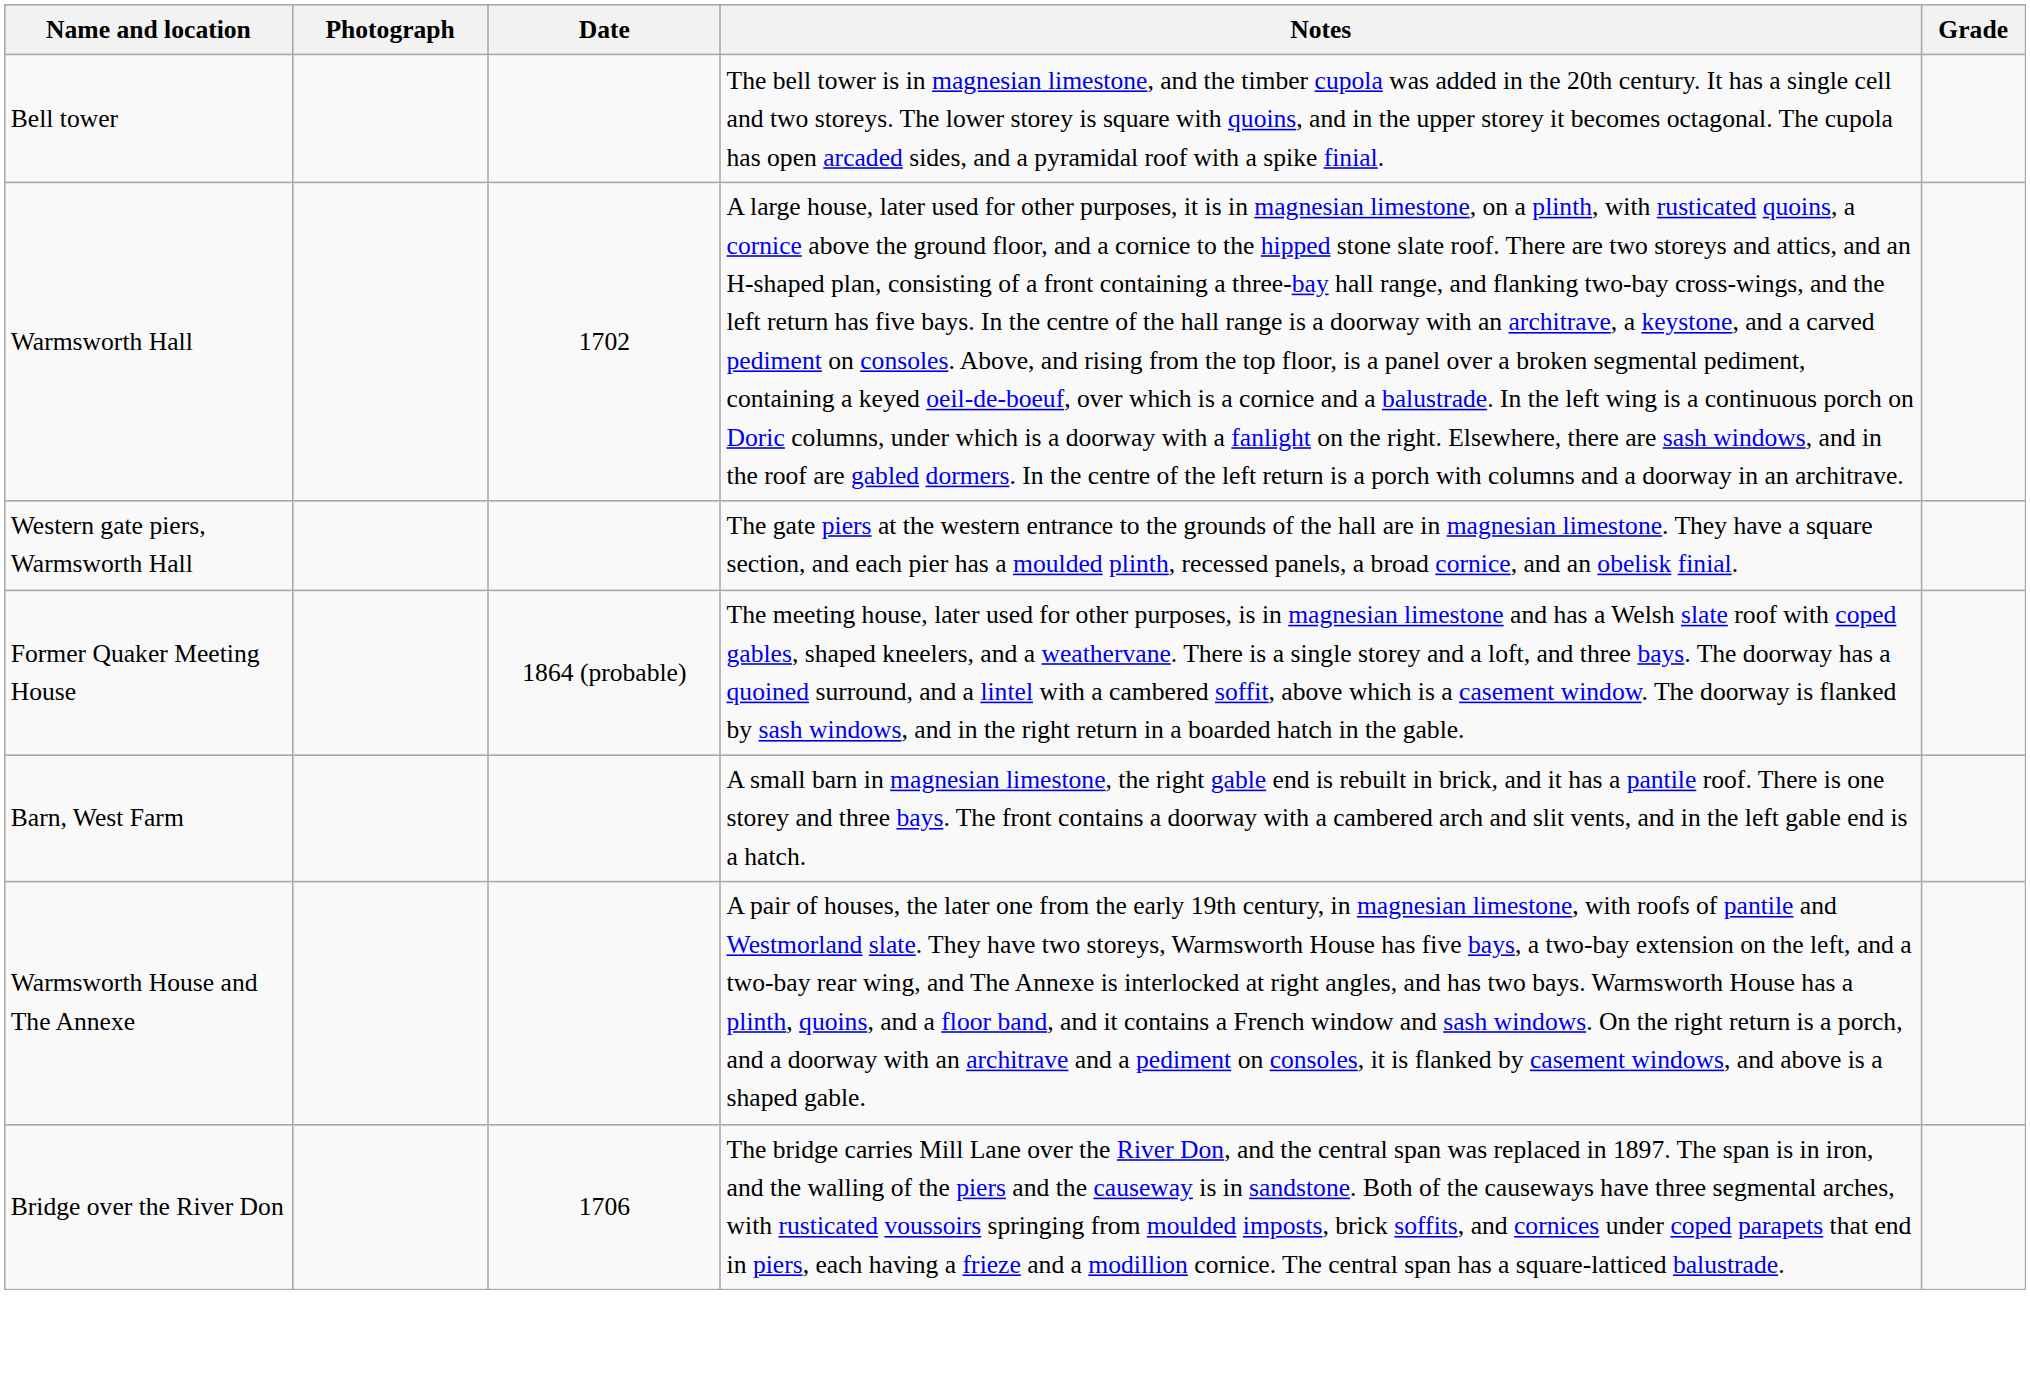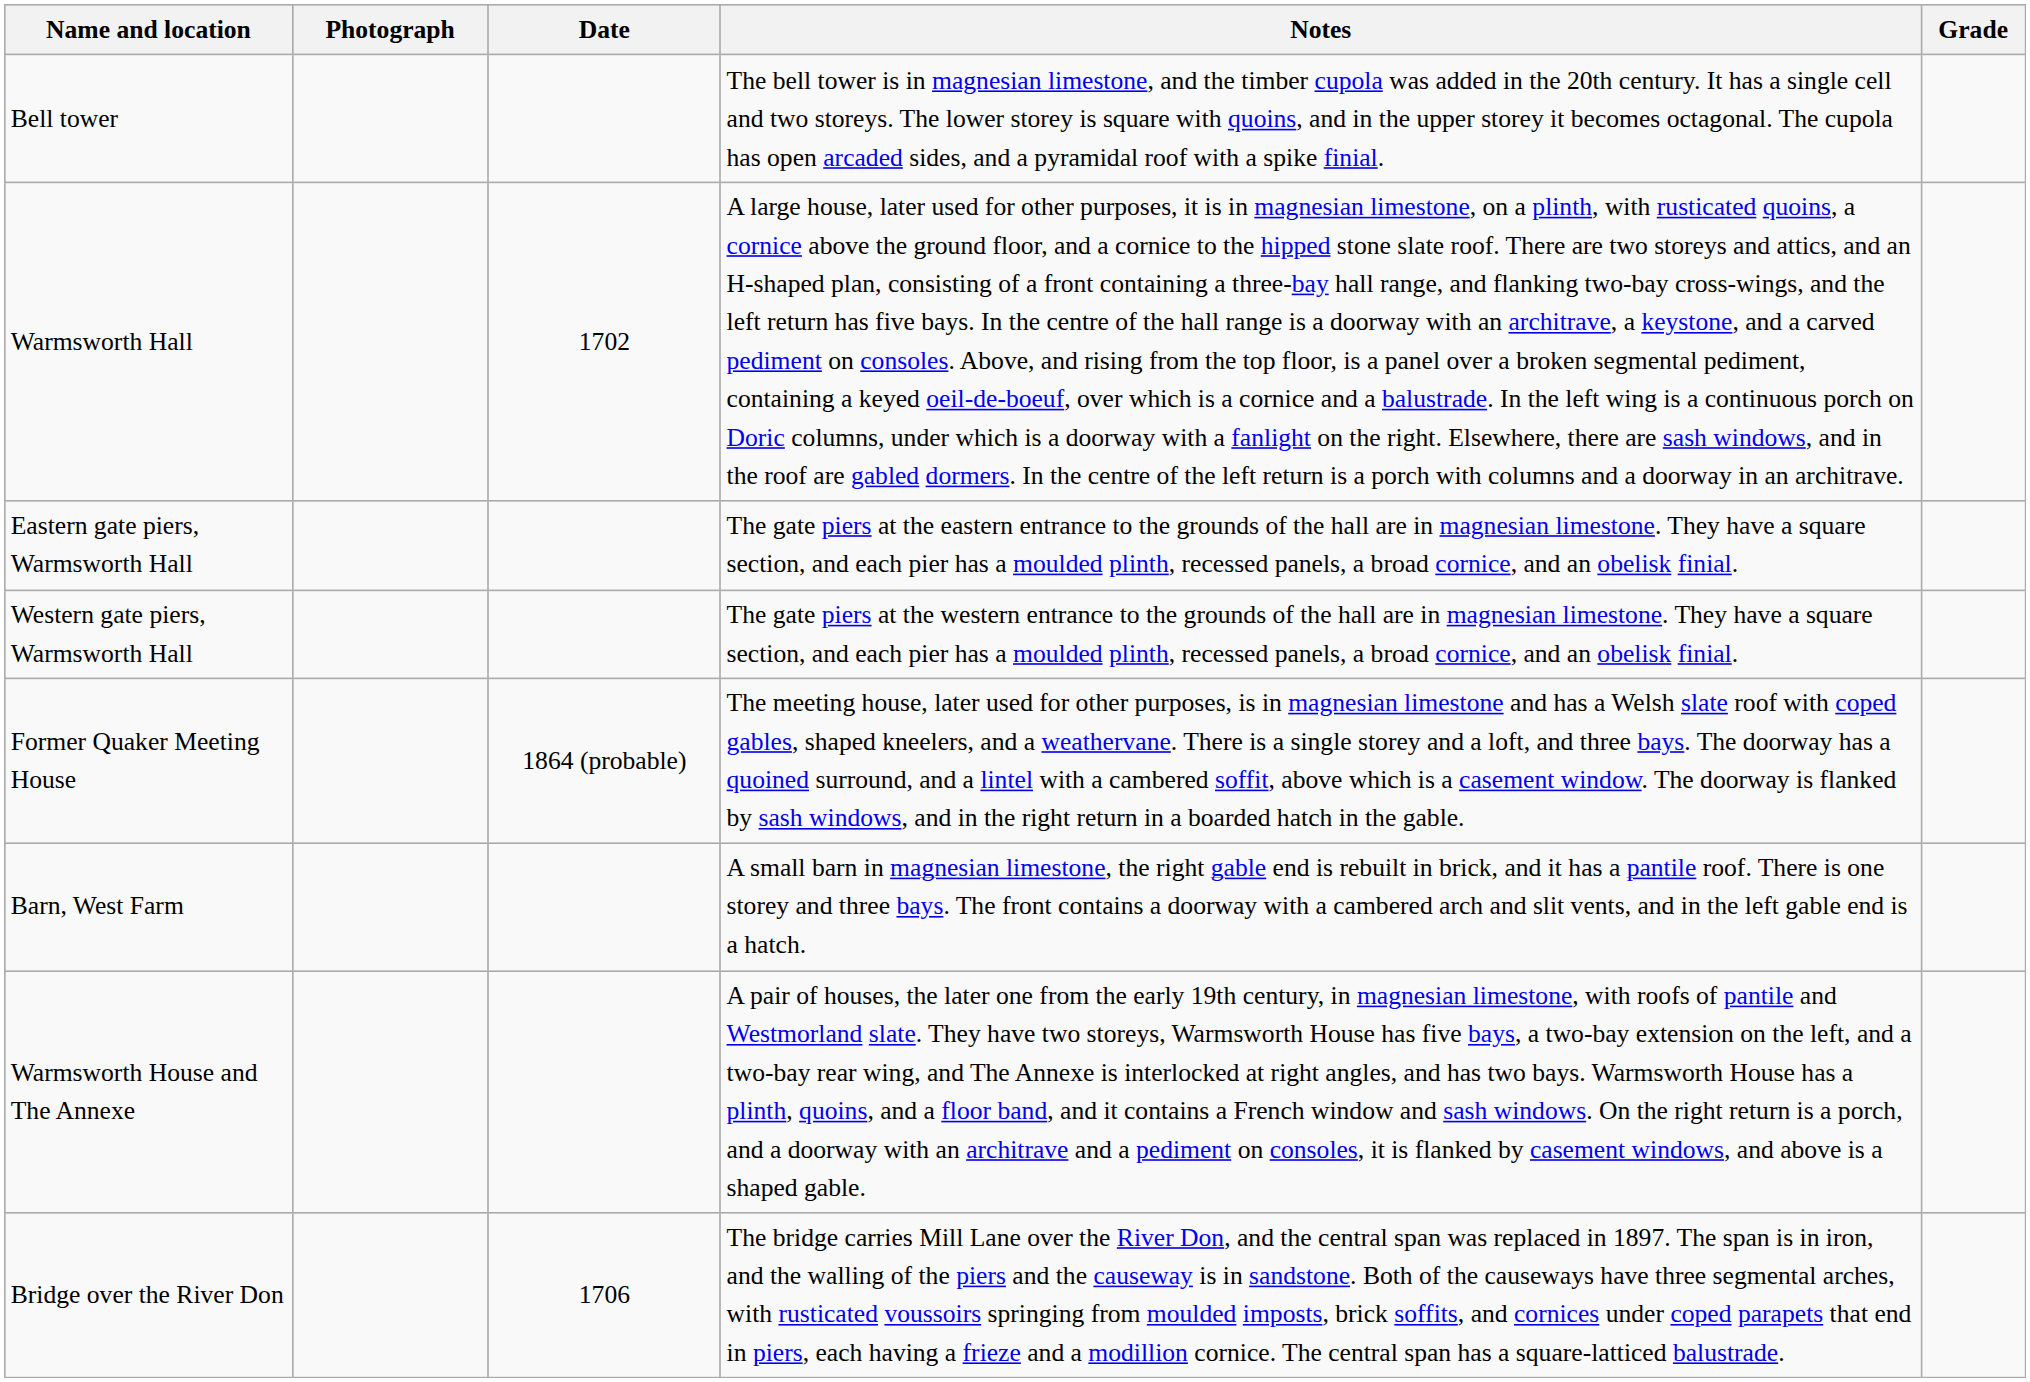+ row: Eastern gate piers, Warmsworth Hall | The gate piers at the eastern entrance to the grounds of the hall are in magnesian limestone. They have a square section, and each pier has a moulded plinth, recessed panels, a broad cornice, and an obelisk finial.
